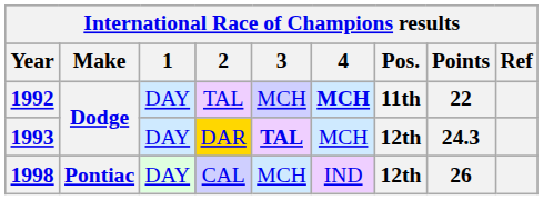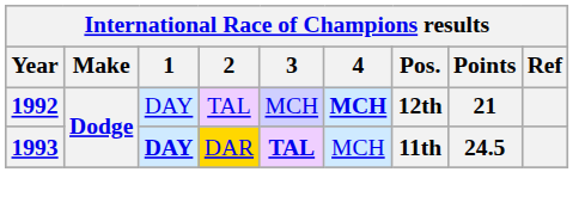1992 | Pos.: 11th -> 12th
1992 | Points: 22 -> 21
1993 | 1: normal -> bold
1993 | Pos.: 12th -> 11th
1993 | Points: 24.3 -> 24.5
- row: 1998 | Pontiac | DAY | CAL | MCH | IND | 12th | 26
